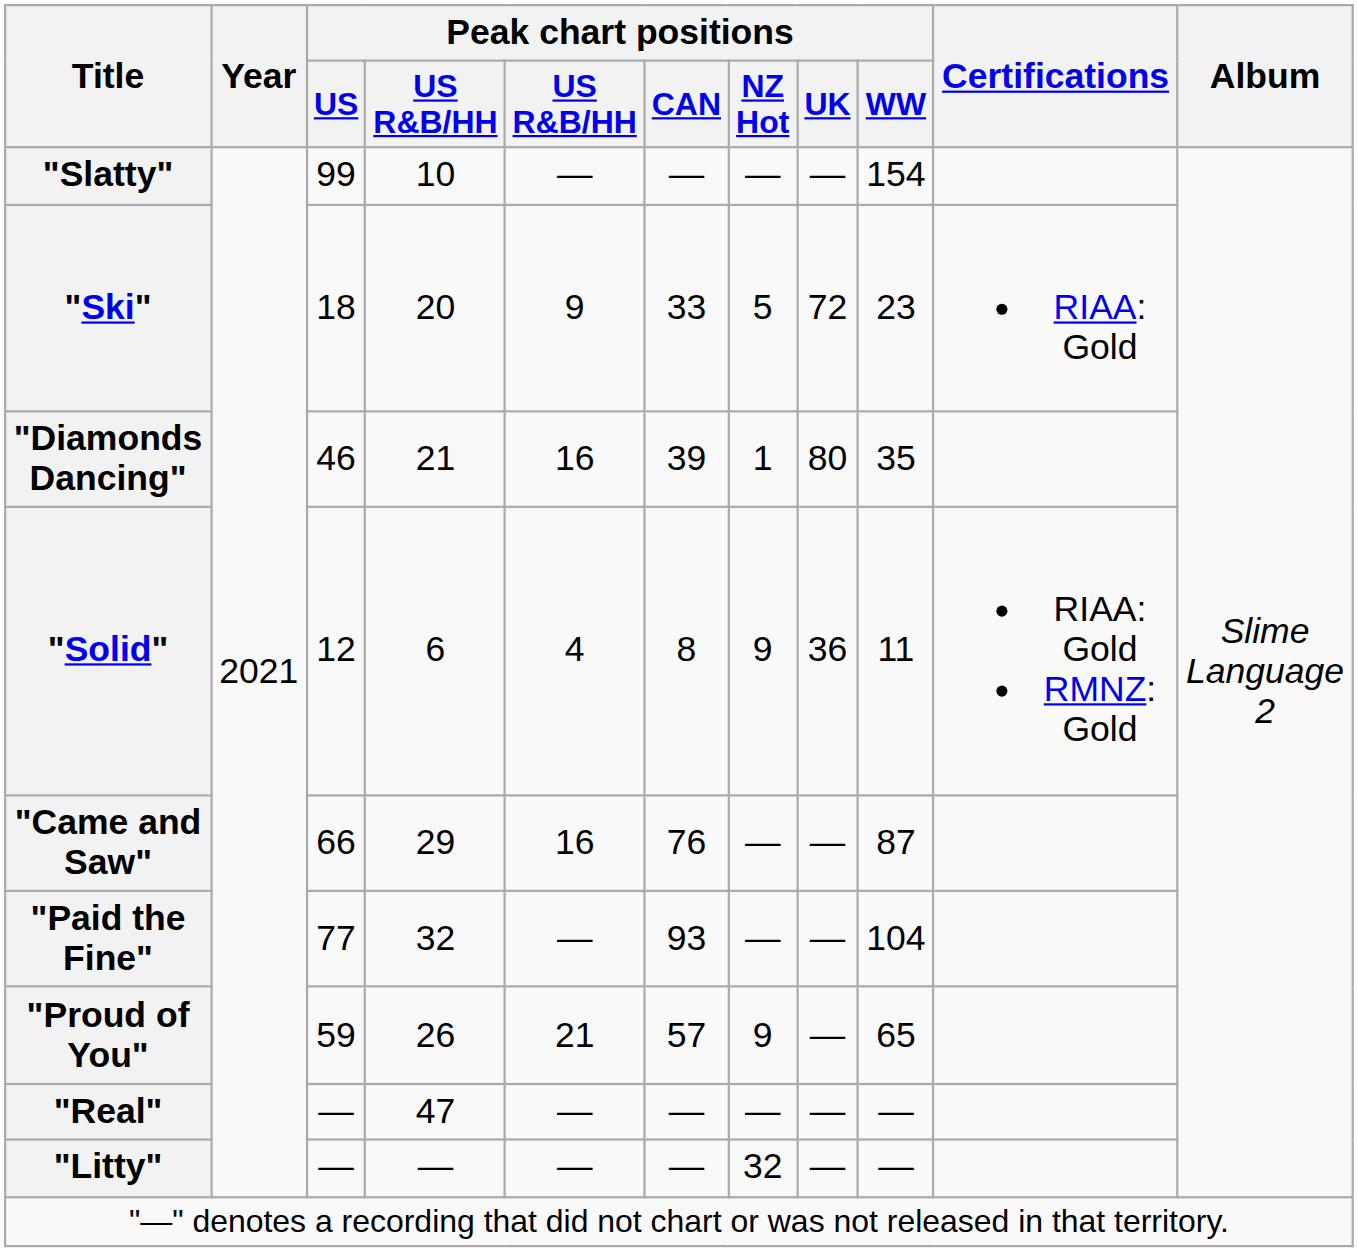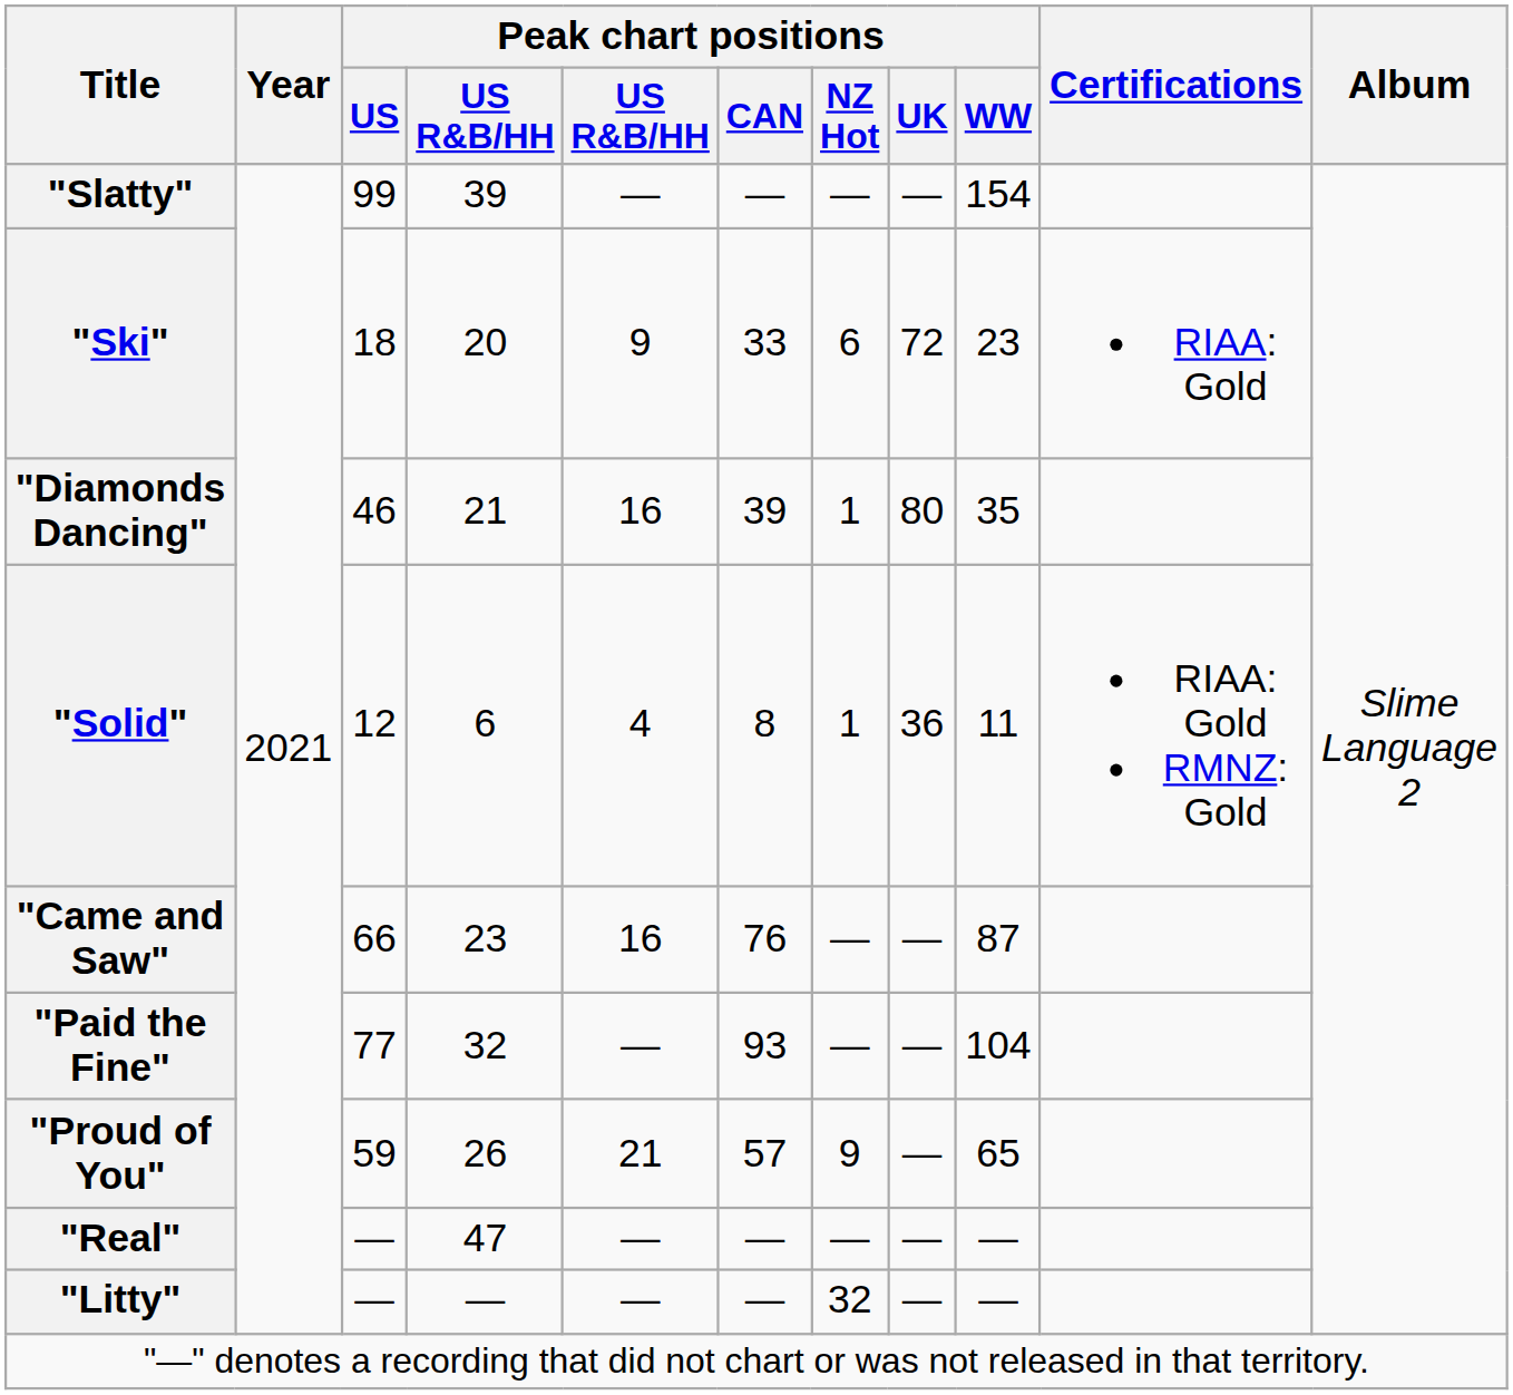"Slatty" | column 4: 10 -> 39
"Ski" | Peak chart positions / NZ Hot: 5 -> 6
"Solid" | Peak chart positions / NZ Hot: 9 -> 1
"Came and Saw" | column 4: 29 -> 23
